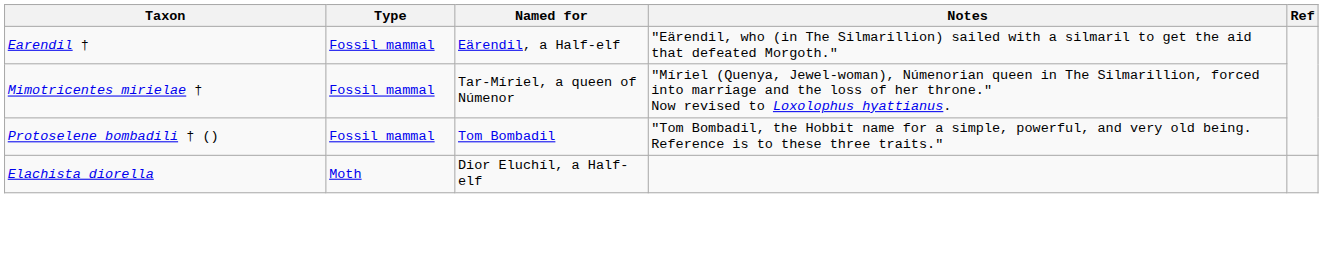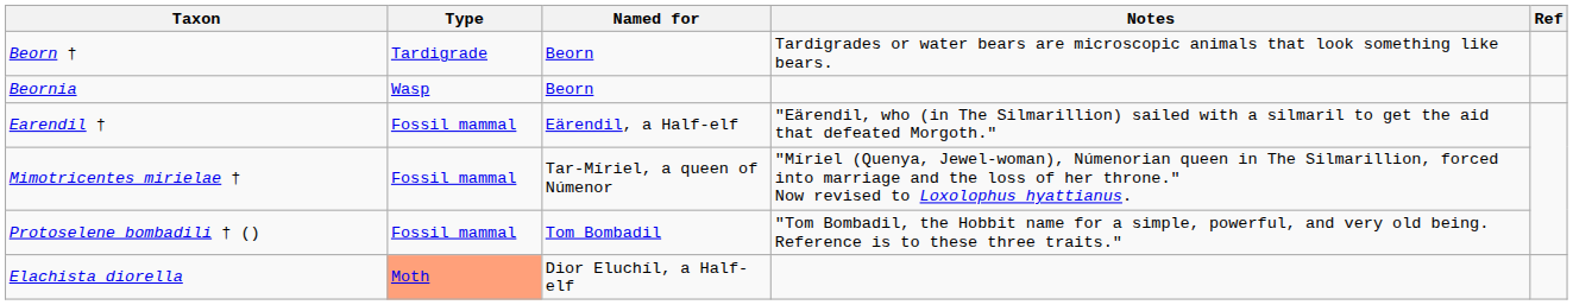+ row: Beorn † | Tardigrade | Beorn | Tardigrades or water bears are microscopic animals that look something like bears.
+ row: Beornia | Wasp | Beorn
Elachista diorella | Type: no background -> lightsalmon background
